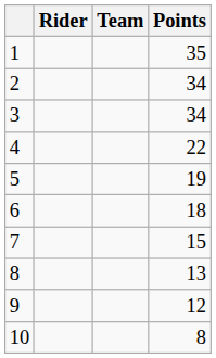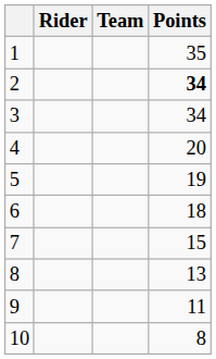2 | Points: normal -> bold
4 | Points: 22 -> 20
9 | Points: 12 -> 11
